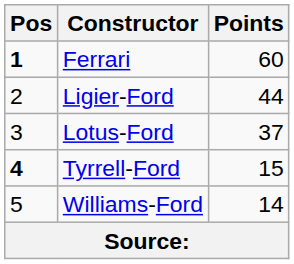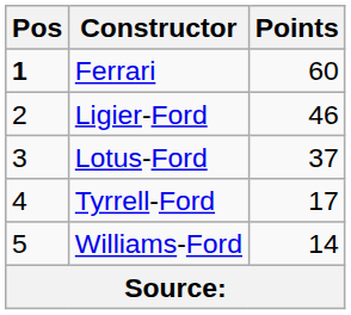Ligier-Ford | Points: 44 -> 46
Tyrrell-Ford | Pos: bold -> normal
Tyrrell-Ford | Points: 15 -> 17
